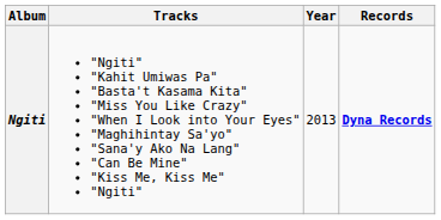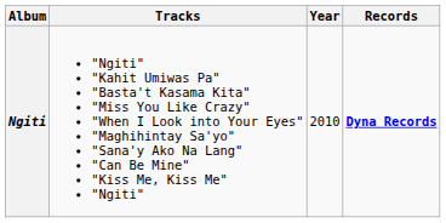Ngiti | Year: 2013 -> 2010
